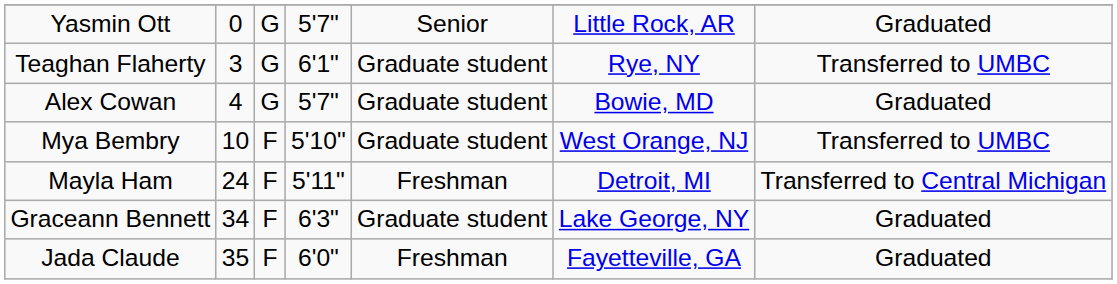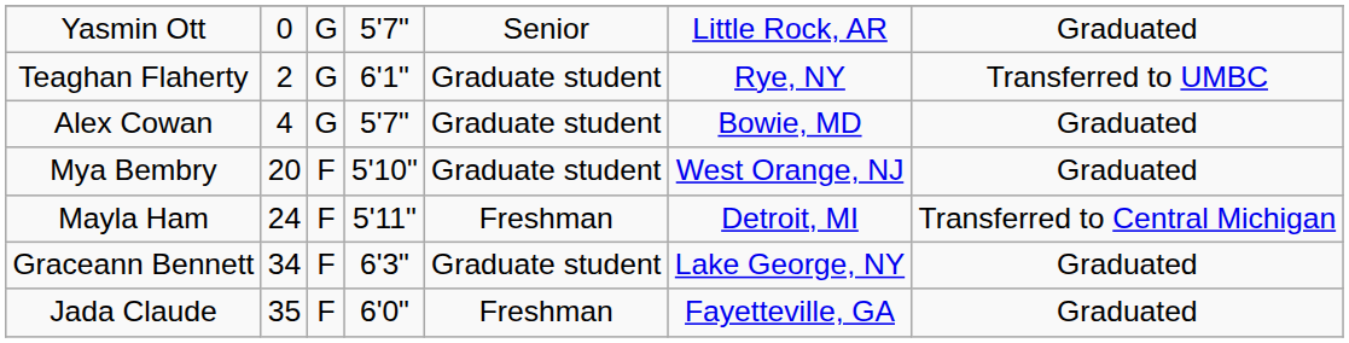Teaghan Flaherty | column 2: 3 -> 2
Mya Bembry | column 2: 10 -> 20
Mya Bembry | column 7: Transferred to UMBC -> Graduated
